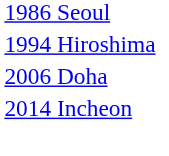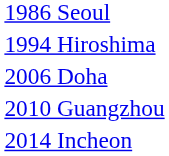+ row: 2010 Guangzhou
